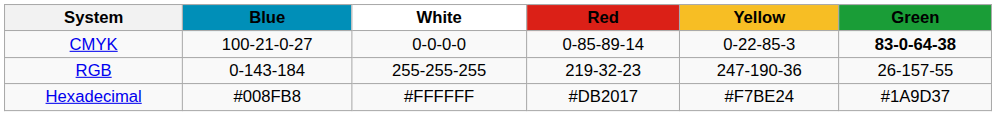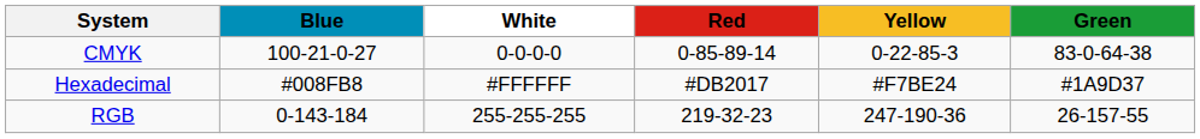CMYK | Green: bold -> normal
rows swapped: RGB <-> Hexadecimal
